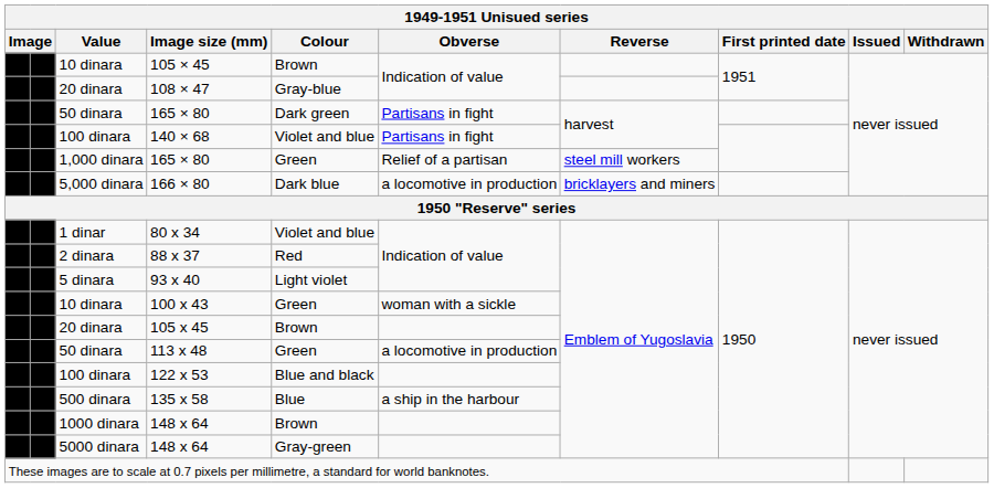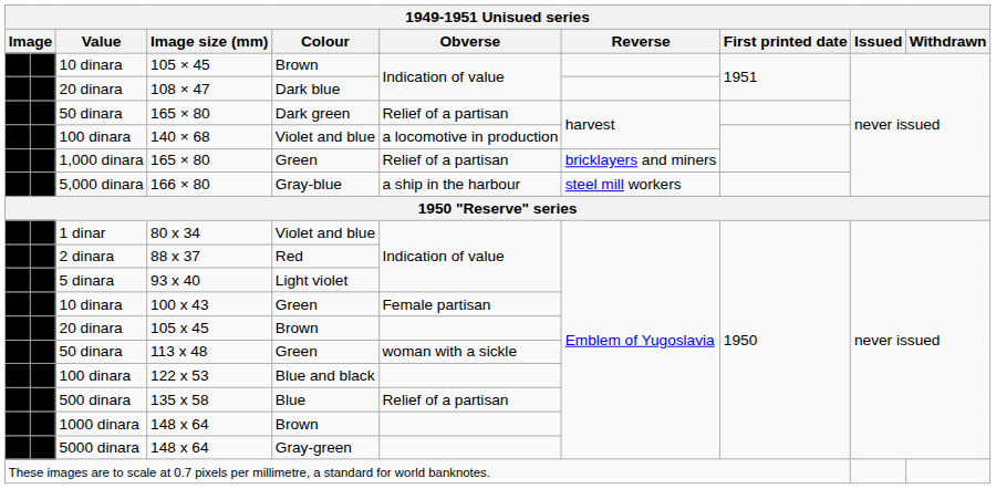108 × 47 | Colour: Gray-blue -> Dark blue
50 dinara / 165 × 80 | Obverse: Partisans in fight -> Relief of a partisan
140 × 68 | Obverse: Partisans in fight -> a locomotive in production
1,000 dinara / 165 × 80 | Reverse: steel mill workers -> bricklayers and miners
166 × 80 | Colour: Dark blue -> Gray-blue
166 × 80 | Obverse: a locomotive in production -> a ship in the harbour
166 × 80 | Reverse: bricklayers and miners -> steel mill workers
100 x 43 | Obverse: woman with a sickle -> Female partisan
113 x 48 | Obverse: a locomotive in production -> woman with a sickle
135 x 58 | Obverse: a ship in the harbour -> Relief of a partisan
